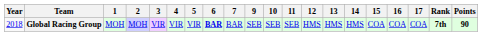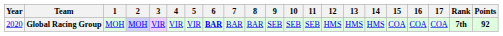+ column: 8 | BAR
Global Racing Group | Year: 2018 -> 2020
Global Racing Group | Points: 90 -> 92
